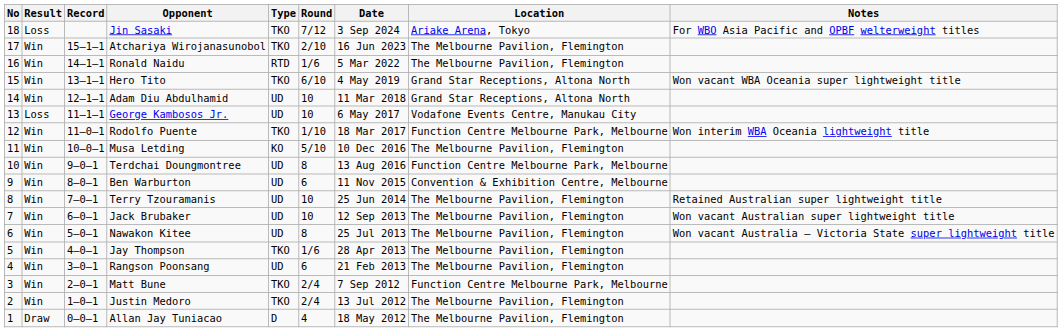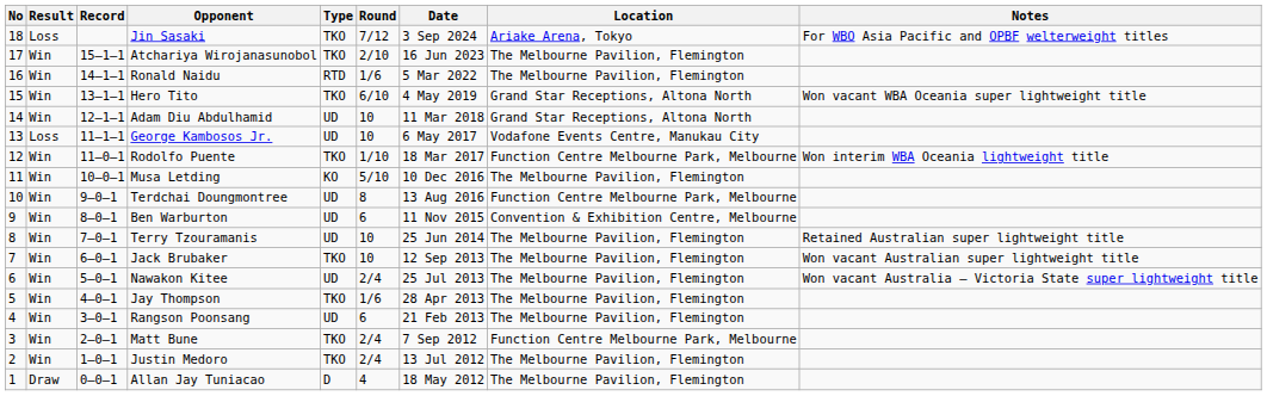Jack Brubaker | Type: UD -> TKO
Nawakon Kitee | Round: 8 -> 2/4
